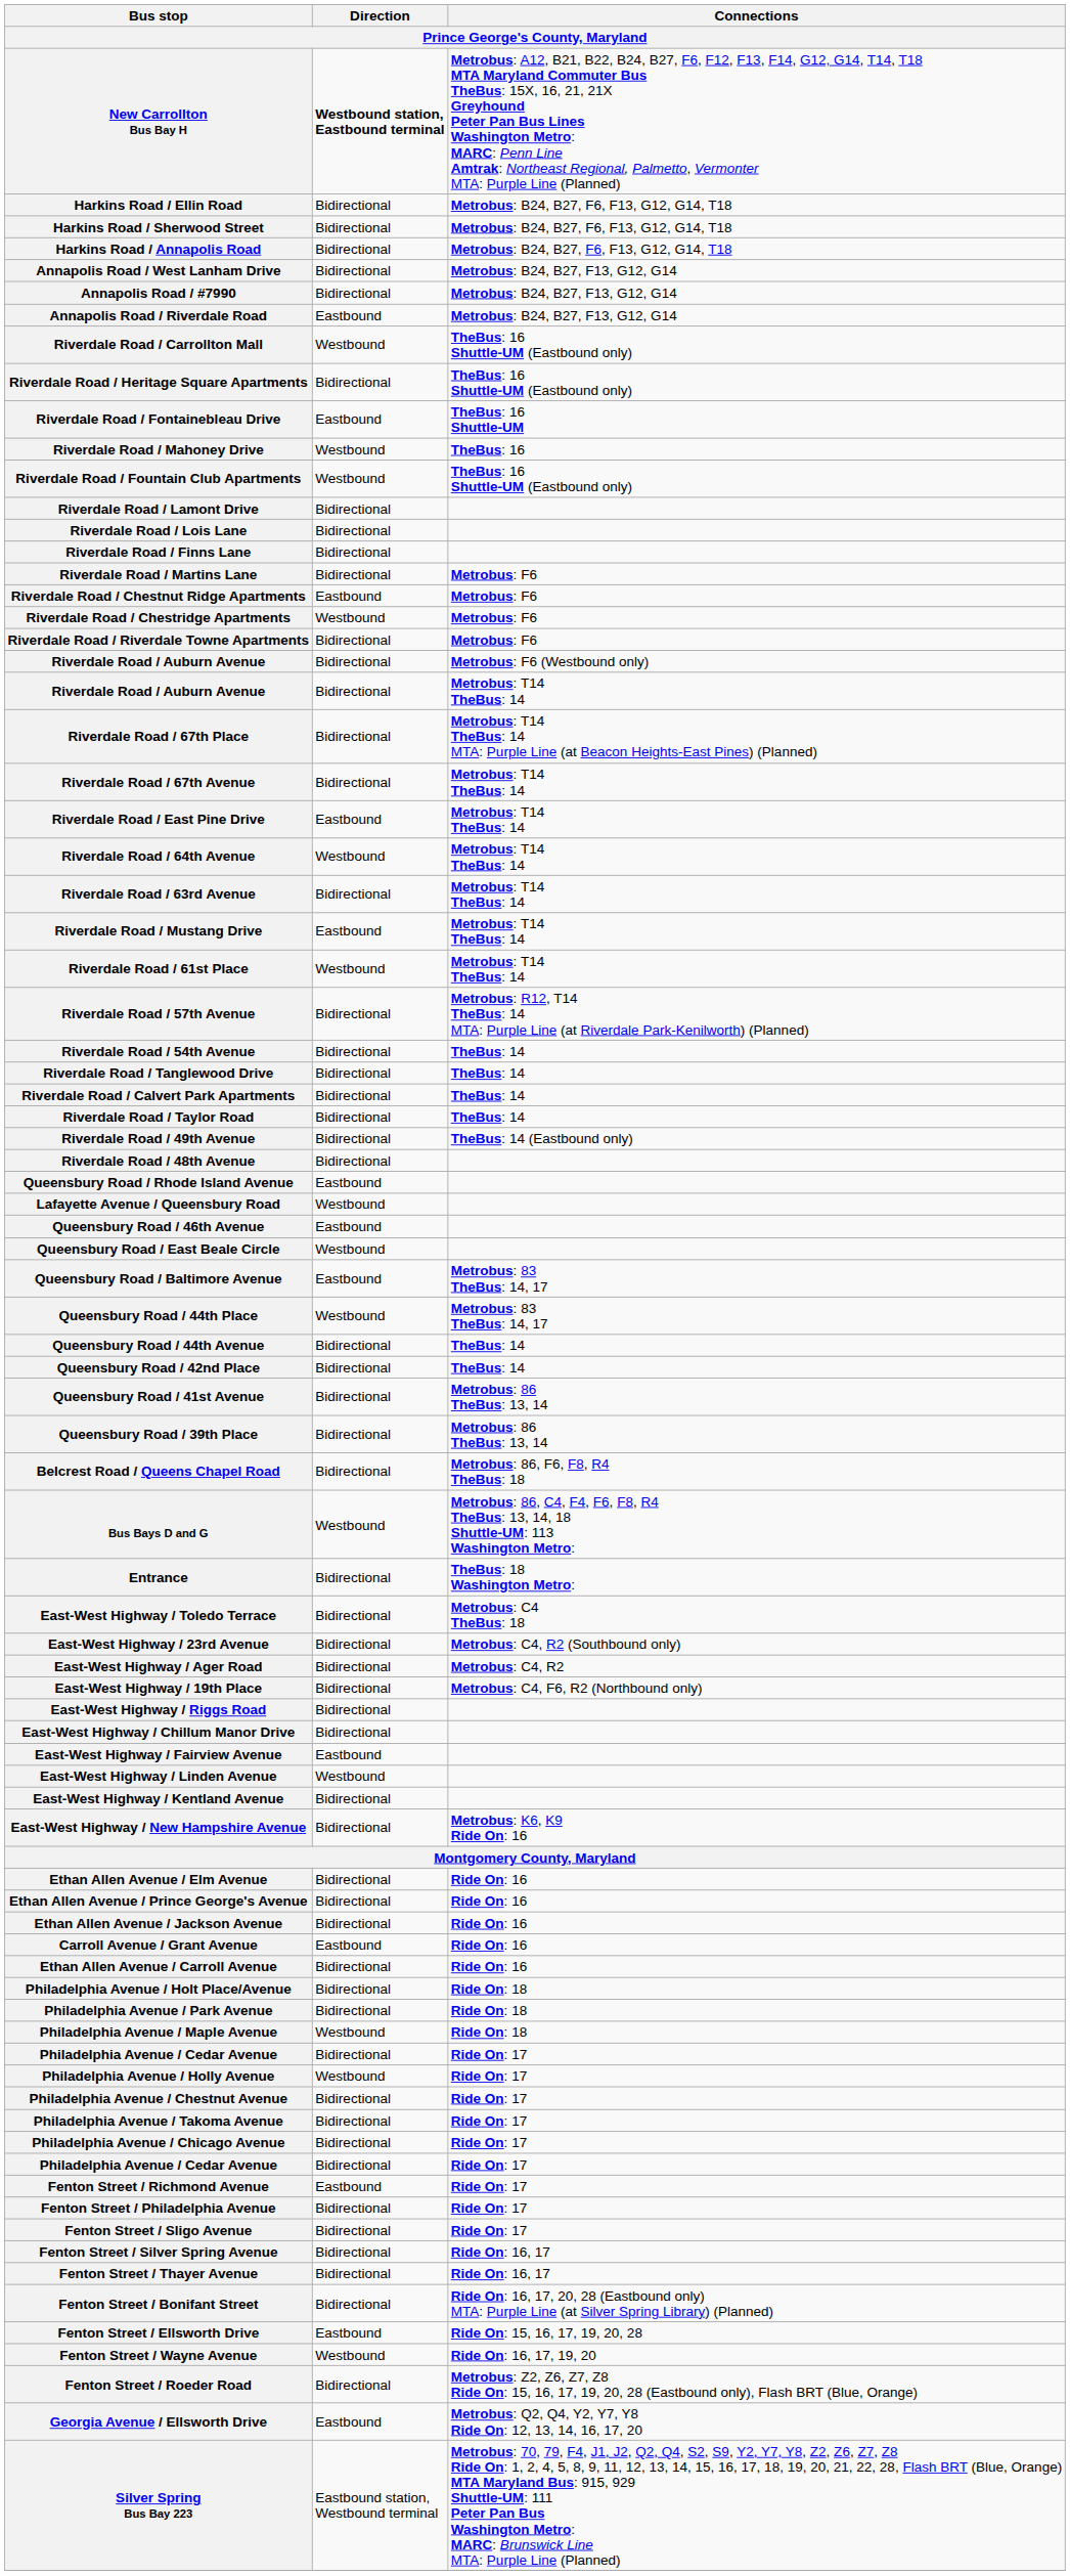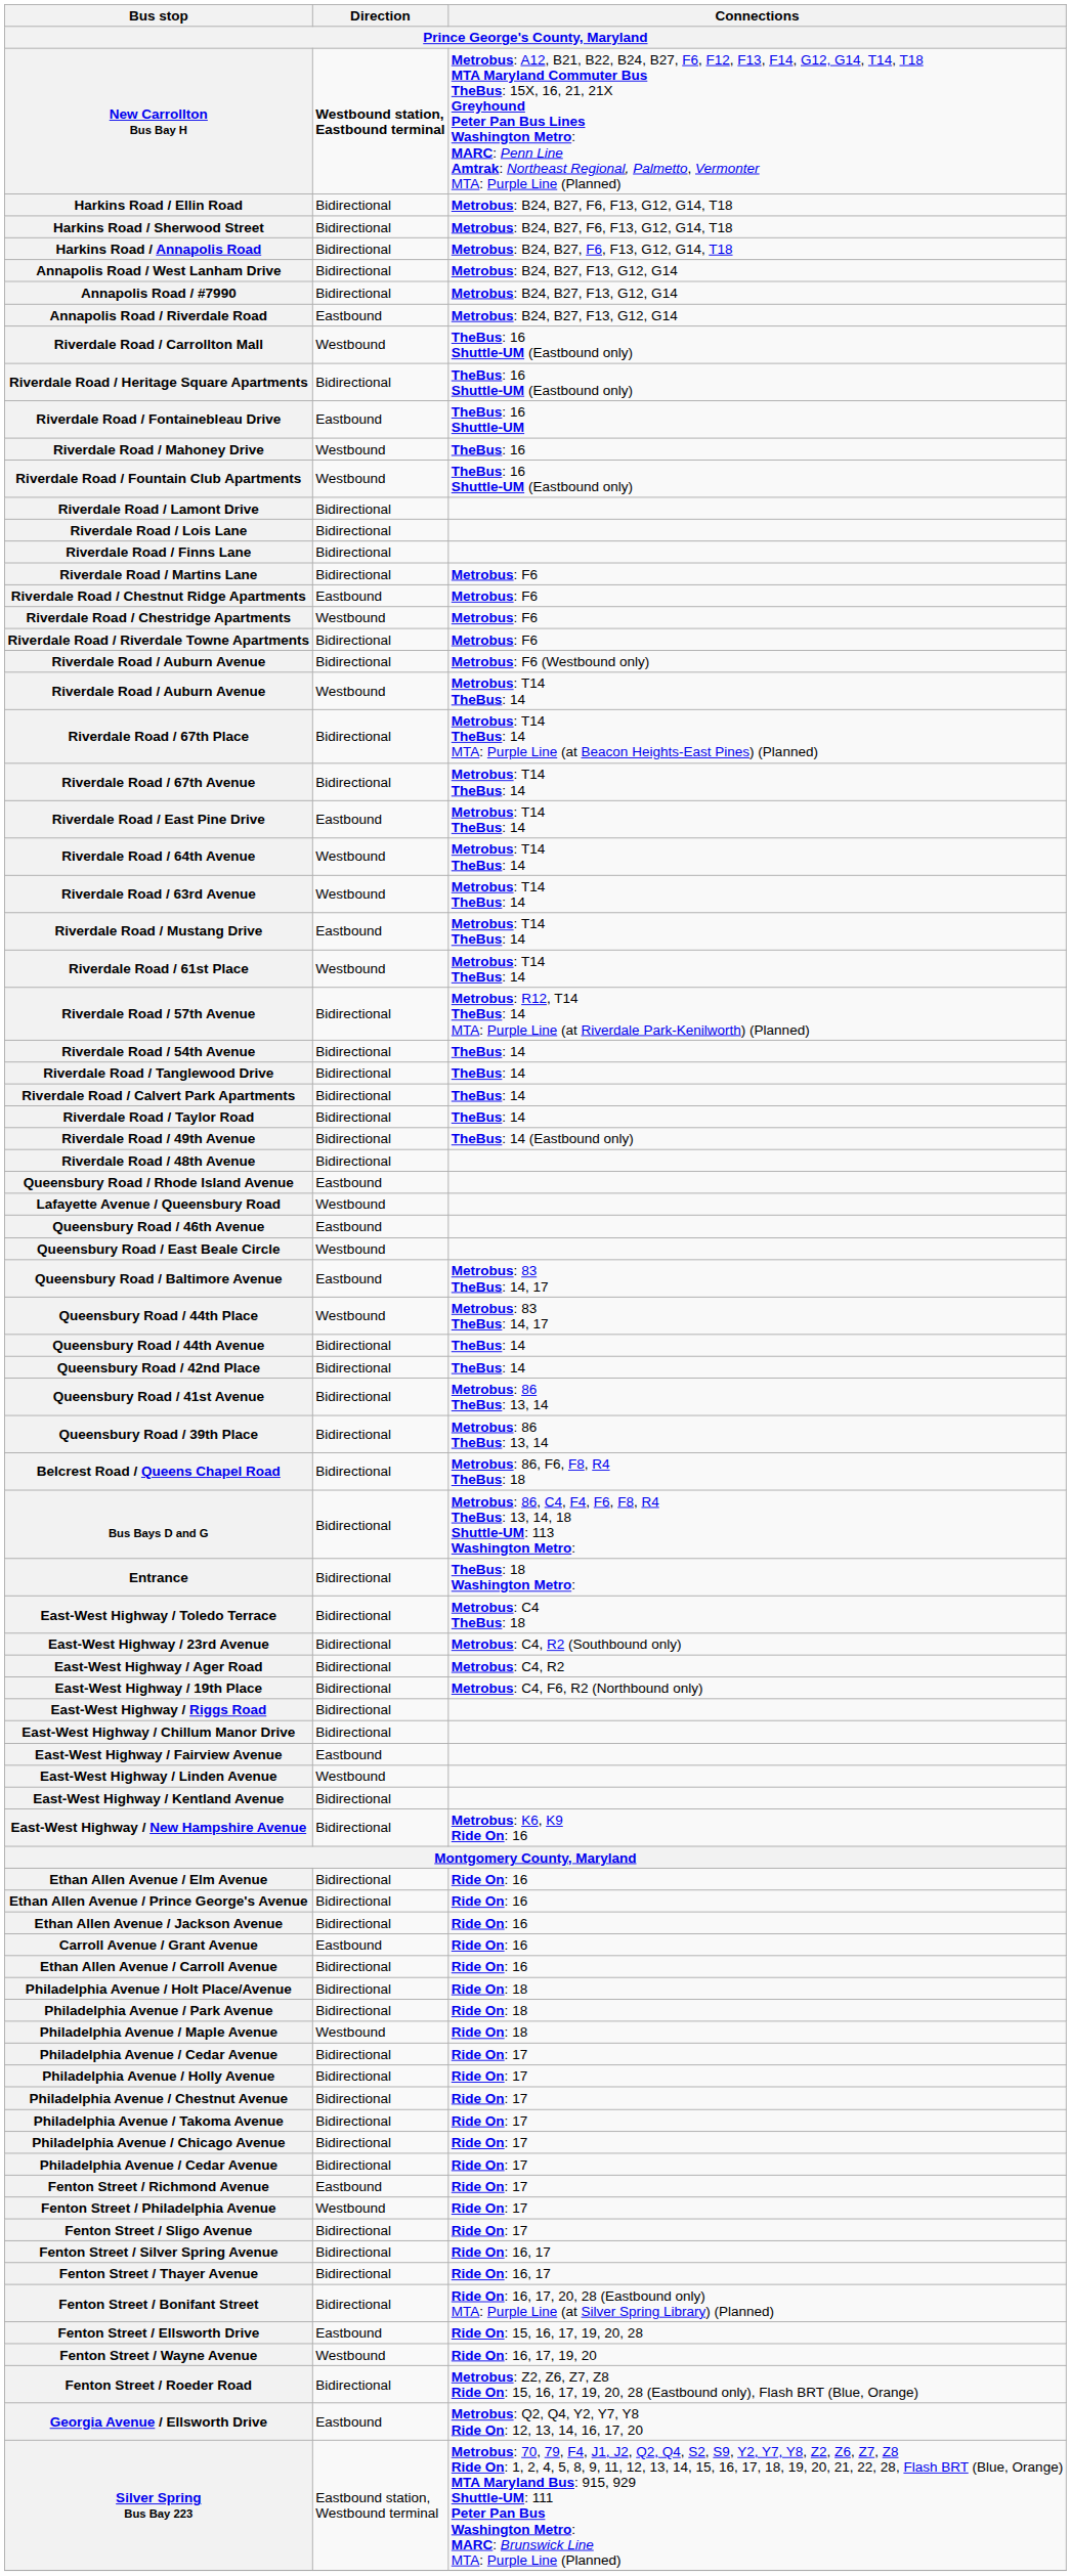Riverdale Road / Auburn Avenue / Metrobus: T14 TheBus: 14 | Direction: Bidirectional -> Westbound
Riverdale Road / 63rd Avenue | Direction: Bidirectional -> Westbound
Bus Bays D and G | Direction: Westbound -> Bidirectional
Philadelphia Avenue / Holly Avenue | Direction: Westbound -> Bidirectional
Fenton Street / Philadelphia Avenue | Direction: Bidirectional -> Westbound
